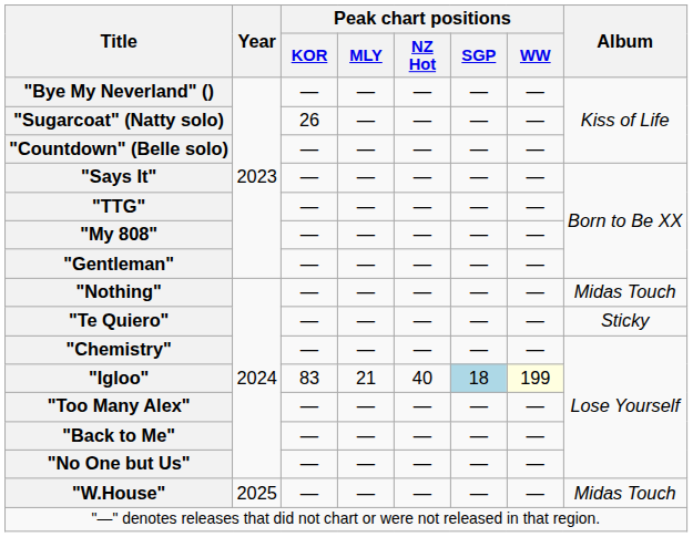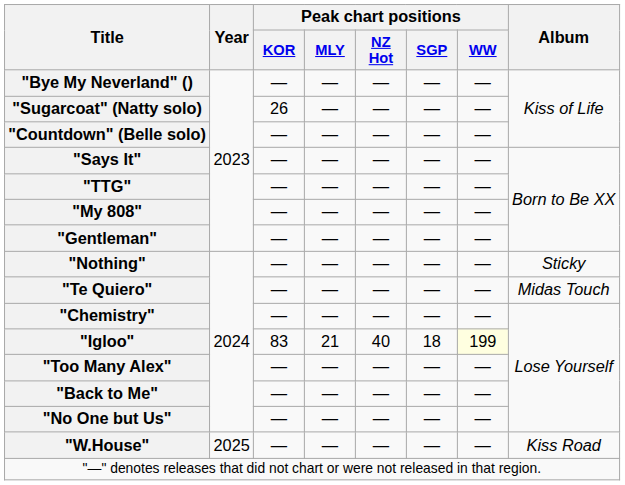"Nothing" | Album: Midas Touch -> Sticky
"Te Quiero" | Album: Sticky -> Midas Touch
"Igloo" | Peak chart positions / SGP: lightblue background -> no background
"W.House" | Album: Midas Touch -> Kiss Road
